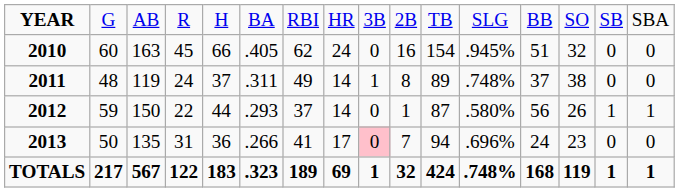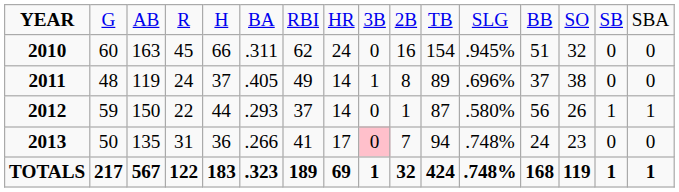2010 | column 6: .405 -> .311
2011 | column 6: .311 -> .405
2011 | column 12: .748% -> .696%
2013 | column 12: .696% -> .748%
